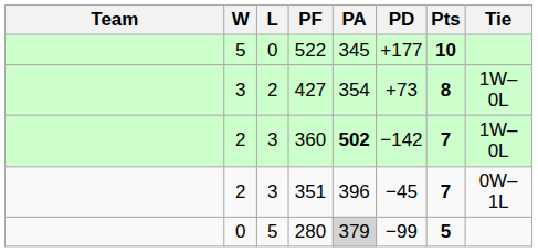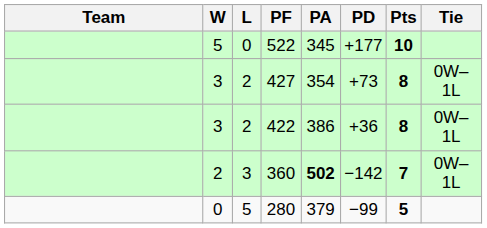427 | Tie: 1W–0L -> 0W–1L
+ row: 3 | 2 | 422 | 386 | +36 | 8 | 0W–1L
360 | Tie: 1W–0L -> 0W–1L
- row: 2 | 3 | 351 | 396 | −45 | 7 | 0W–1L
280 | PA: lightgrey background -> no background
